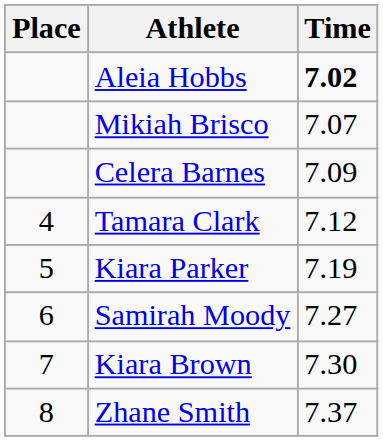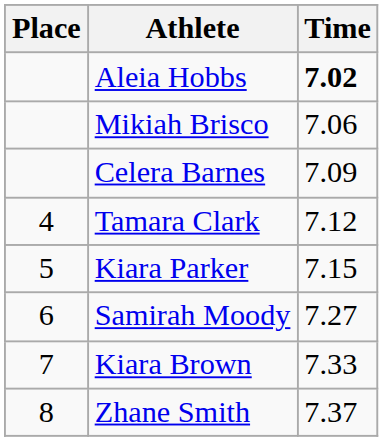Mikiah Brisco | Time: 7.07 -> 7.06
Kiara Parker | Time: 7.19 -> 7.15
Kiara Brown | Time: 7.30 -> 7.33
